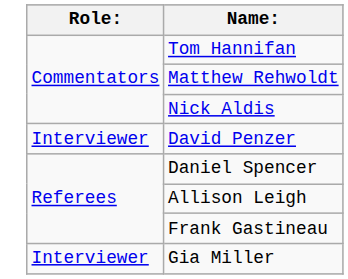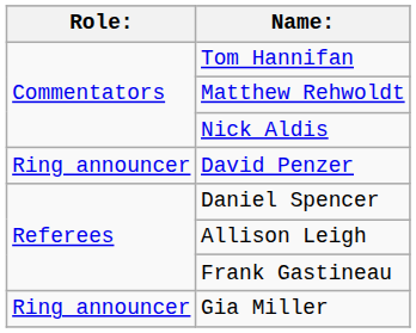David Penzer | Role:: Interviewer -> Ring announcer
Gia Miller | Role:: Interviewer -> Ring announcer
